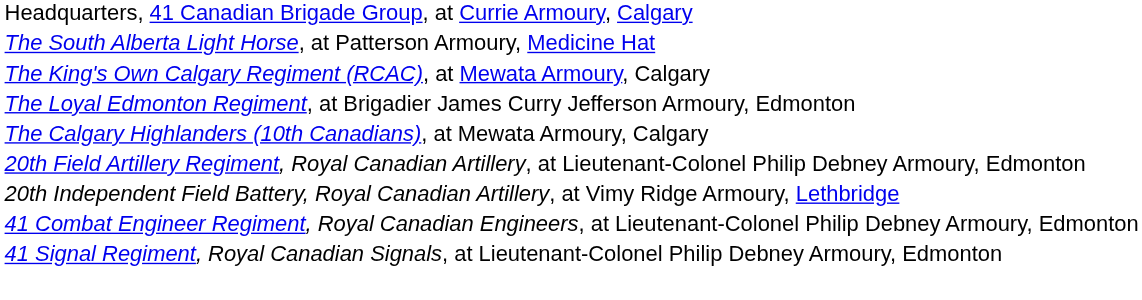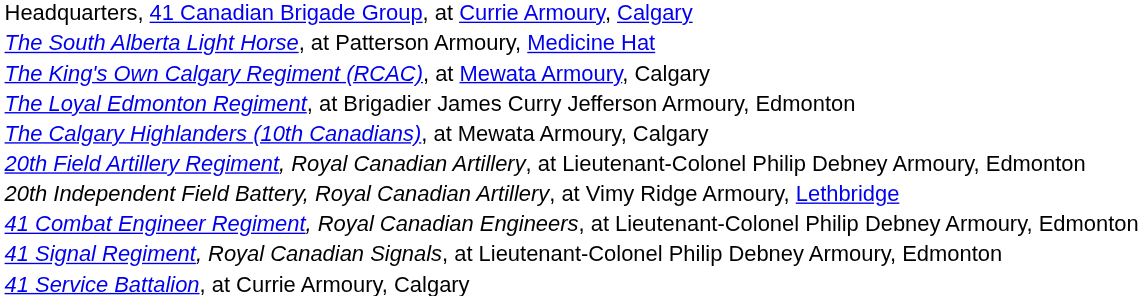+ row: 41 Service Battalion, at Currie Armoury, Calgary
